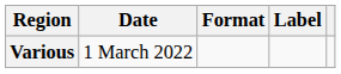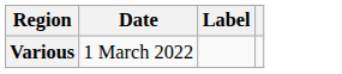- column: Format
